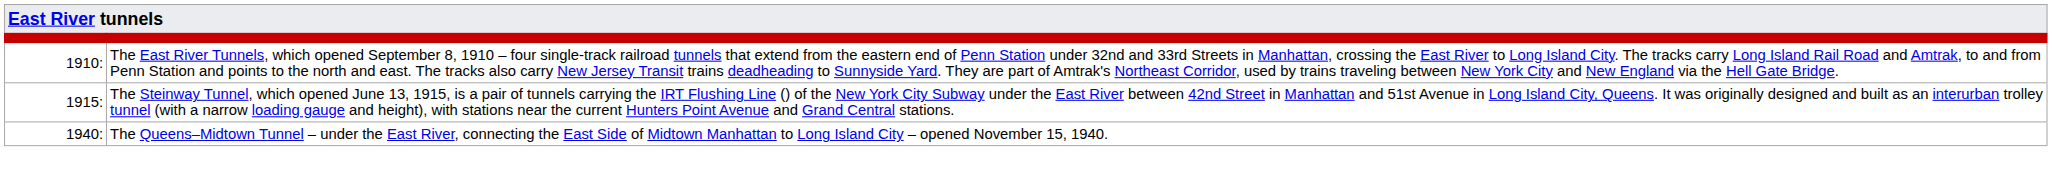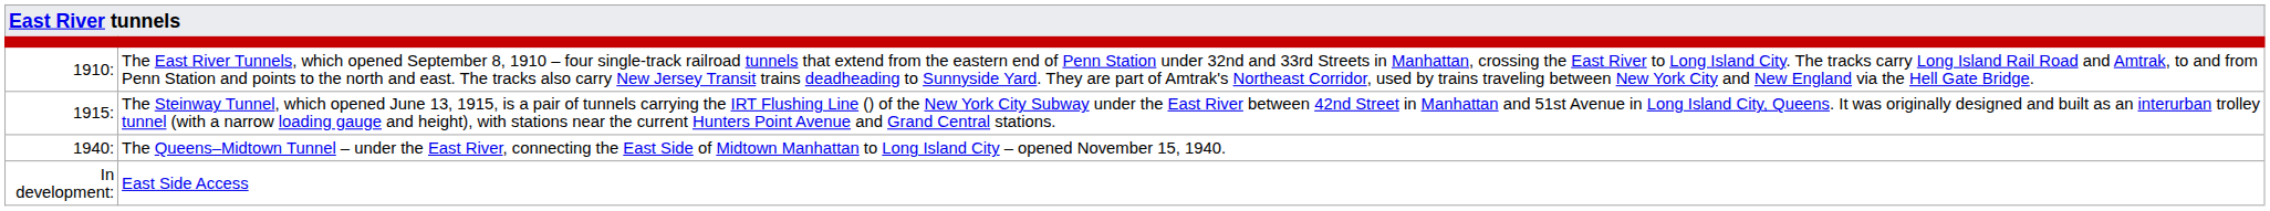+ row: In development: | East Side Access
